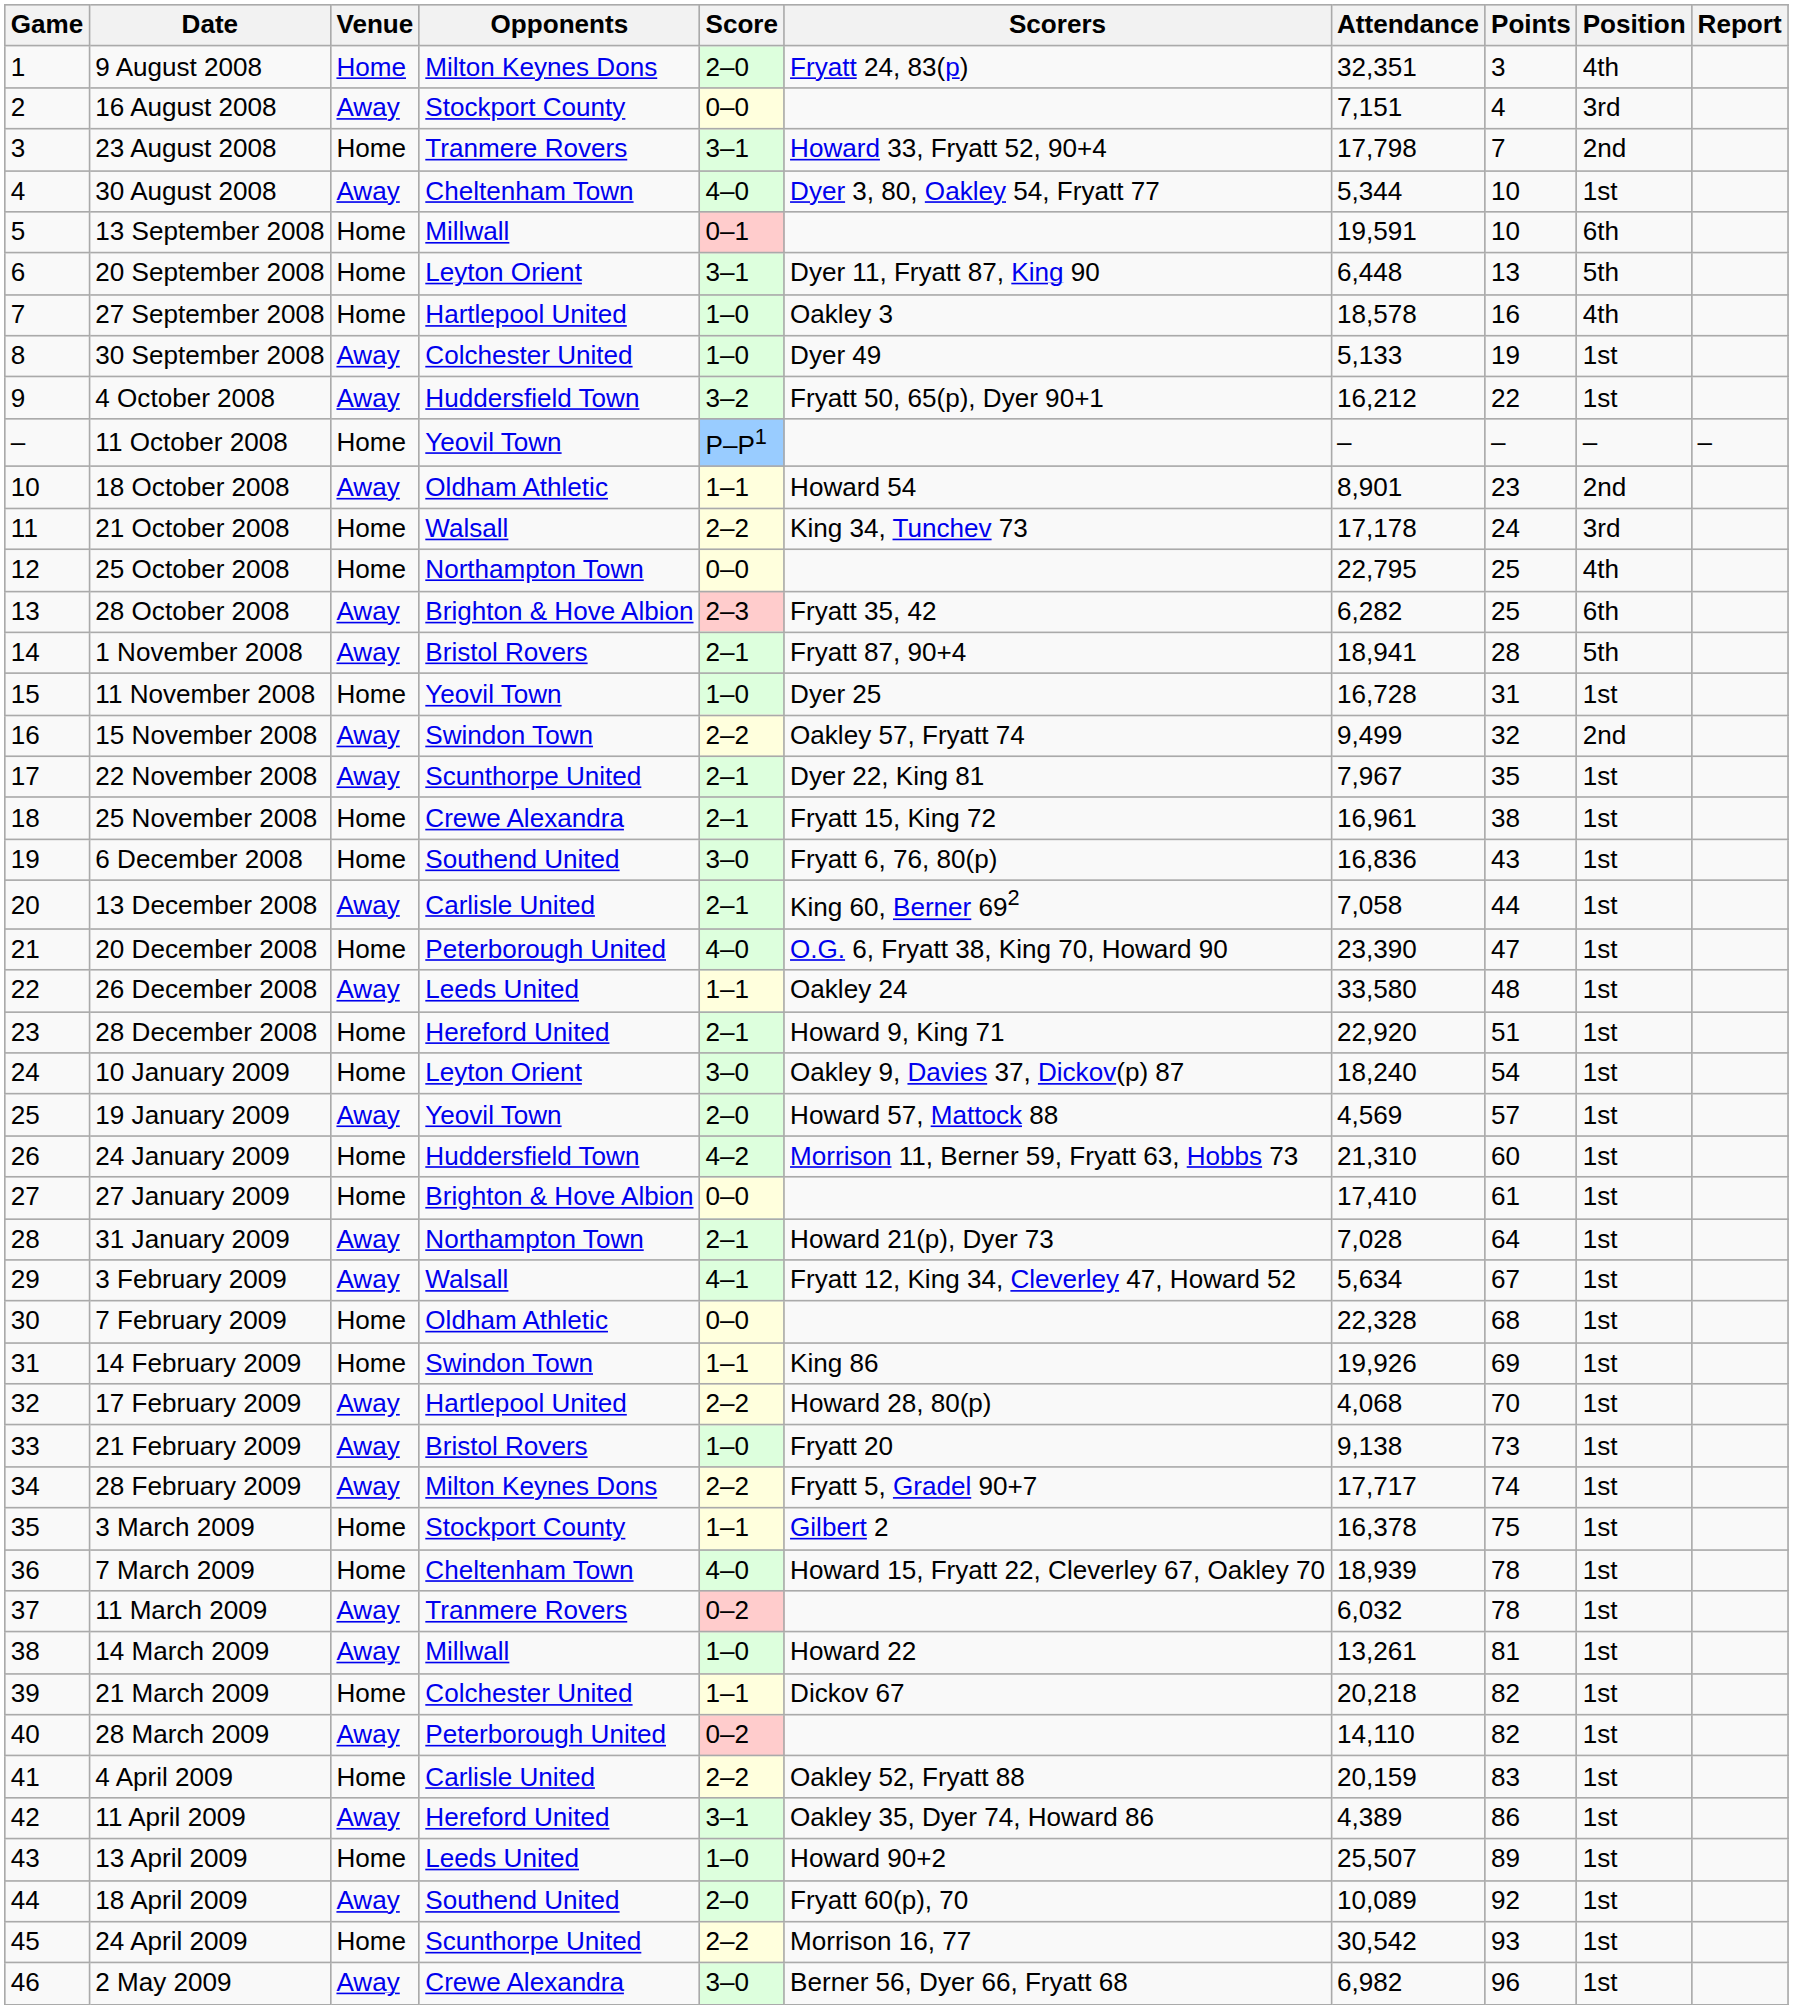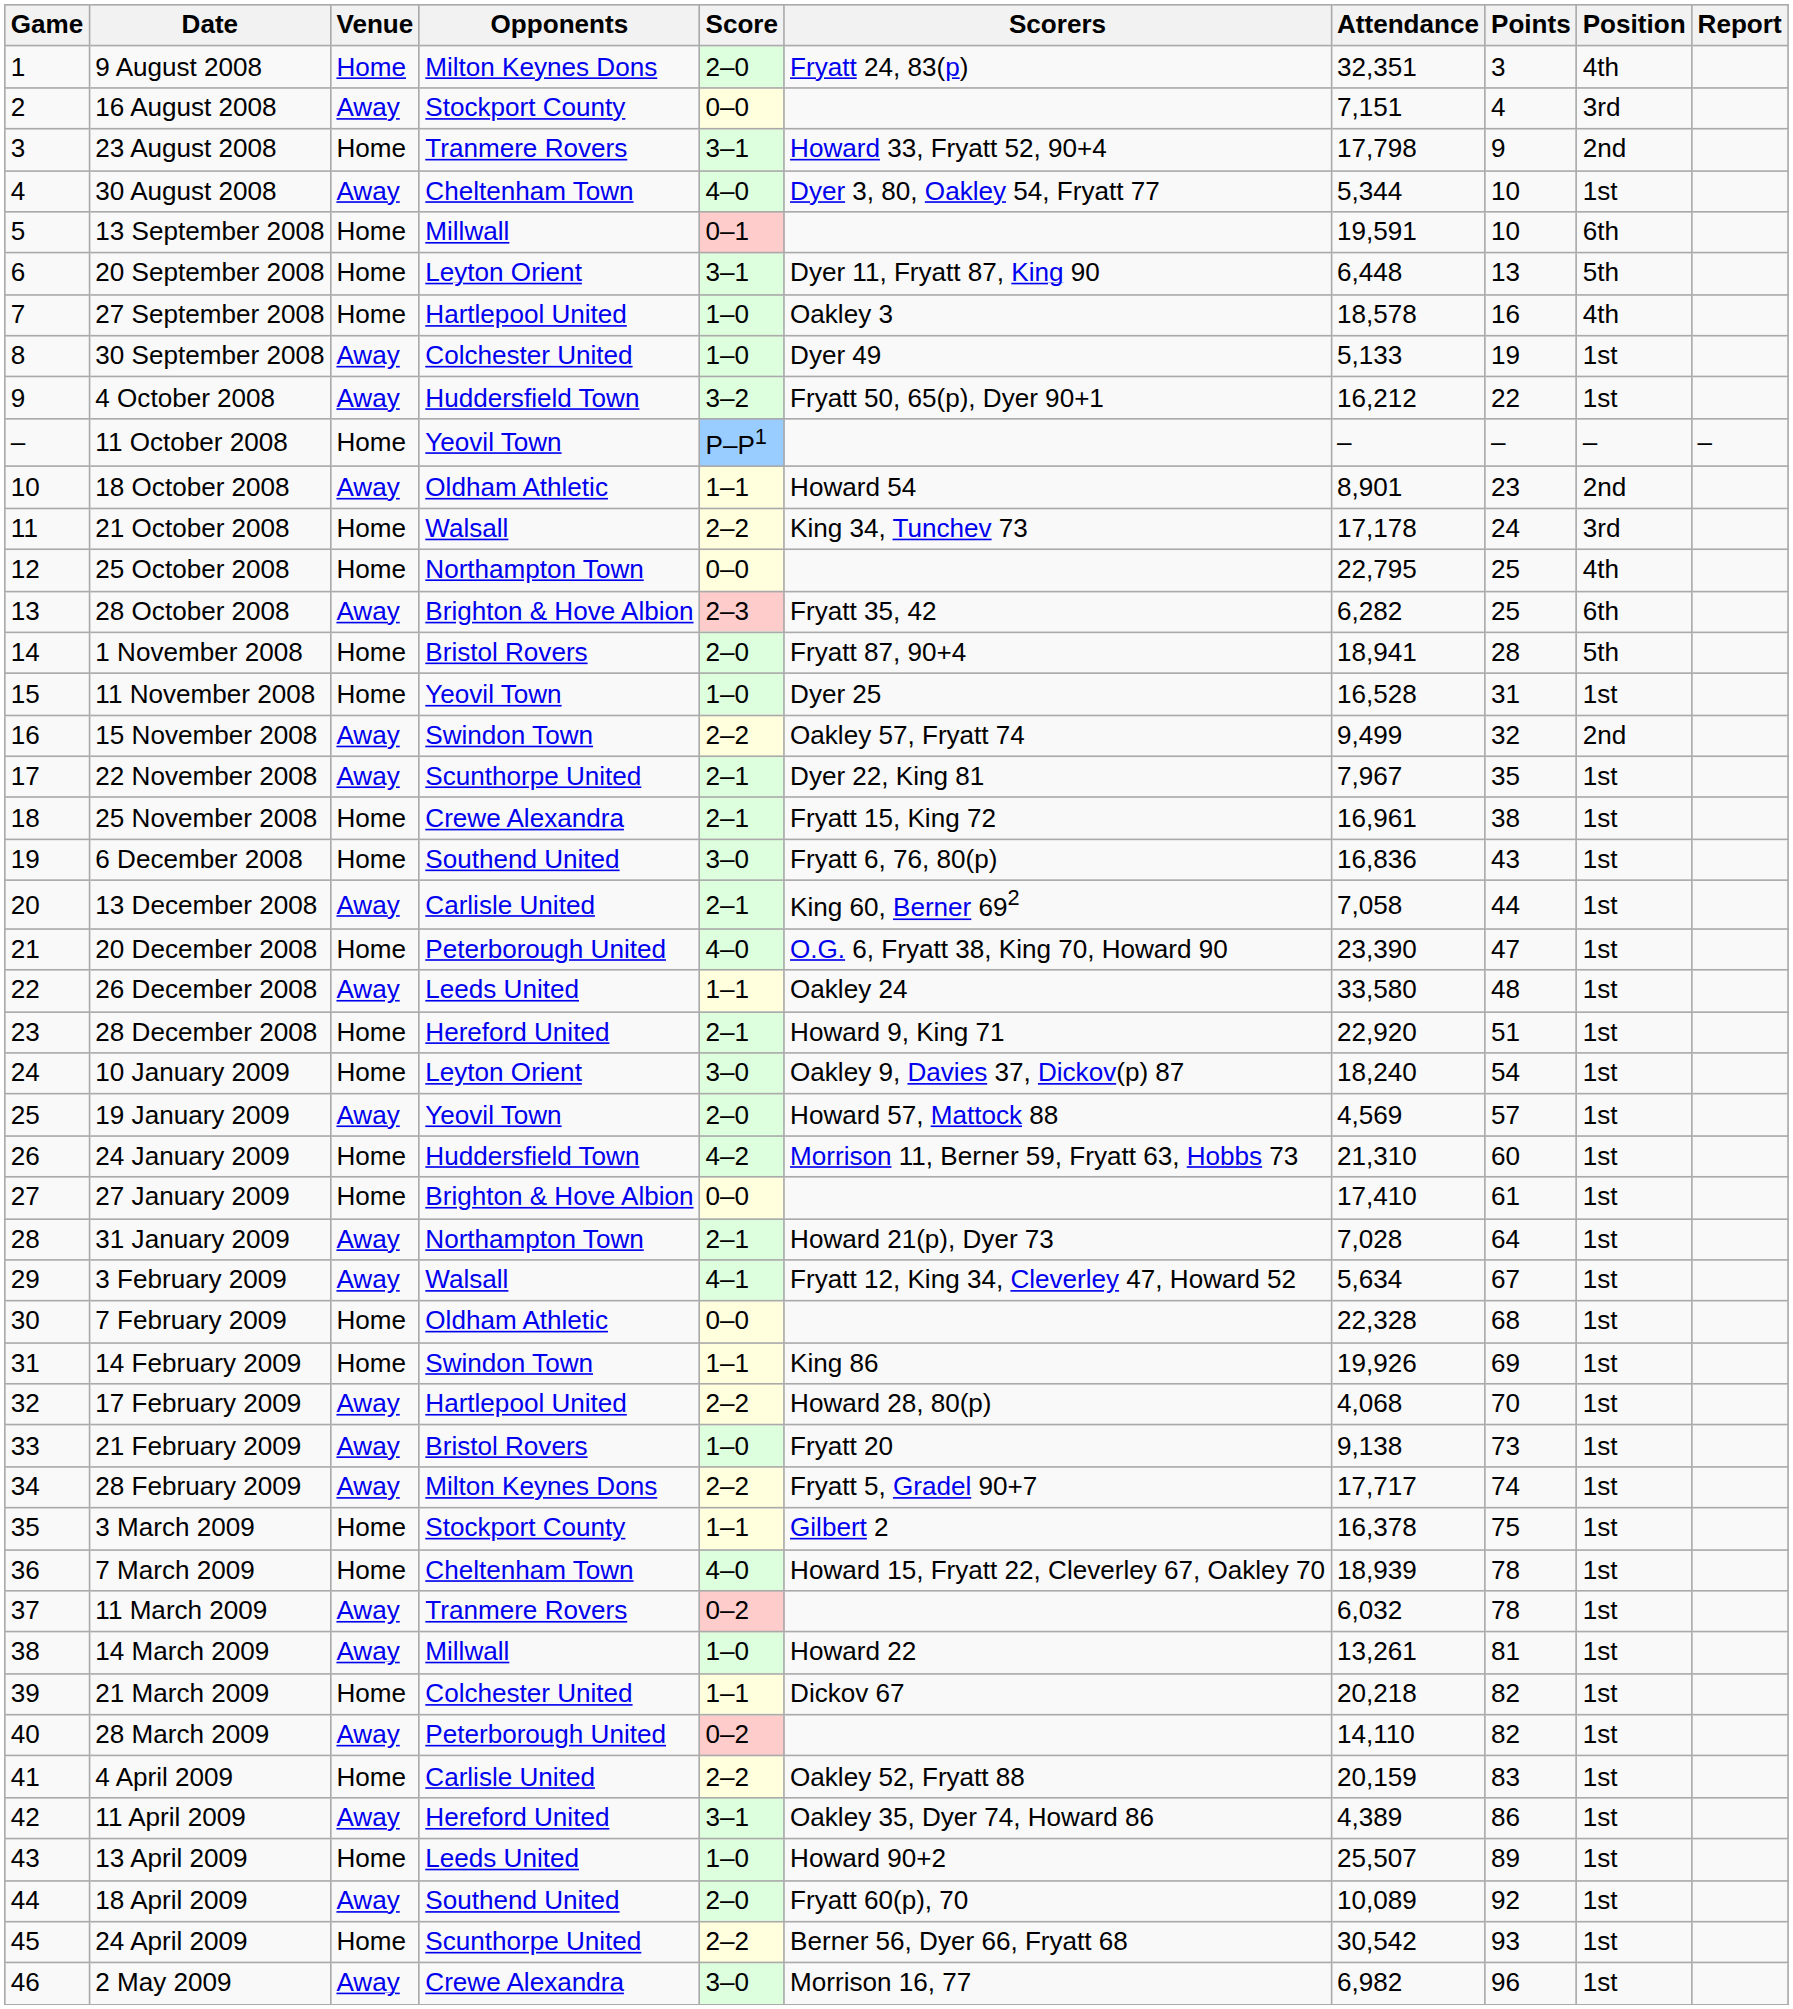23 August 2008 | Points: 7 -> 9
1 November 2008 | Venue: Away -> Home
1 November 2008 | Score: 2–1 -> 2–0
11 November 2008 | Attendance: 16,728 -> 16,528
24 April 2009 | Scorers: Morrison 16, 77 -> Berner 56, Dyer 66, Fryatt 68
2 May 2009 | Scorers: Berner 56, Dyer 66, Fryatt 68 -> Morrison 16, 77
